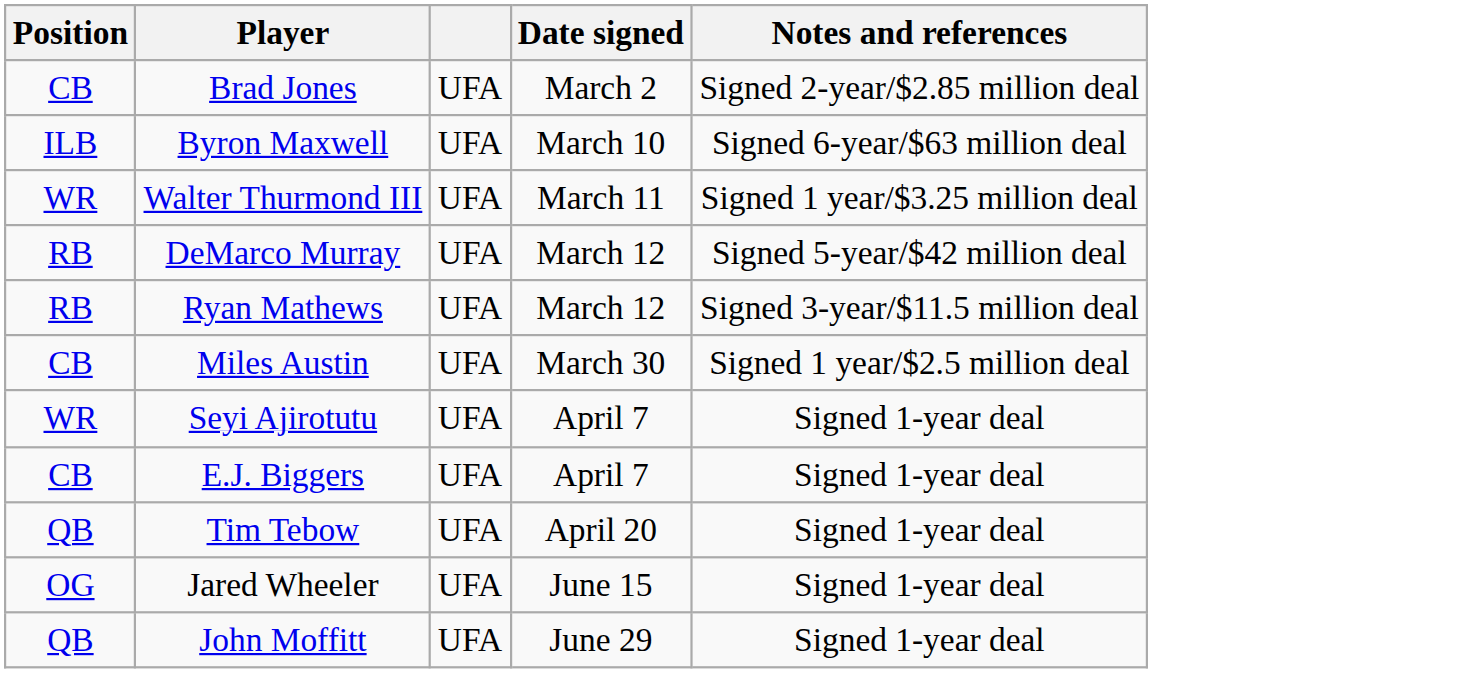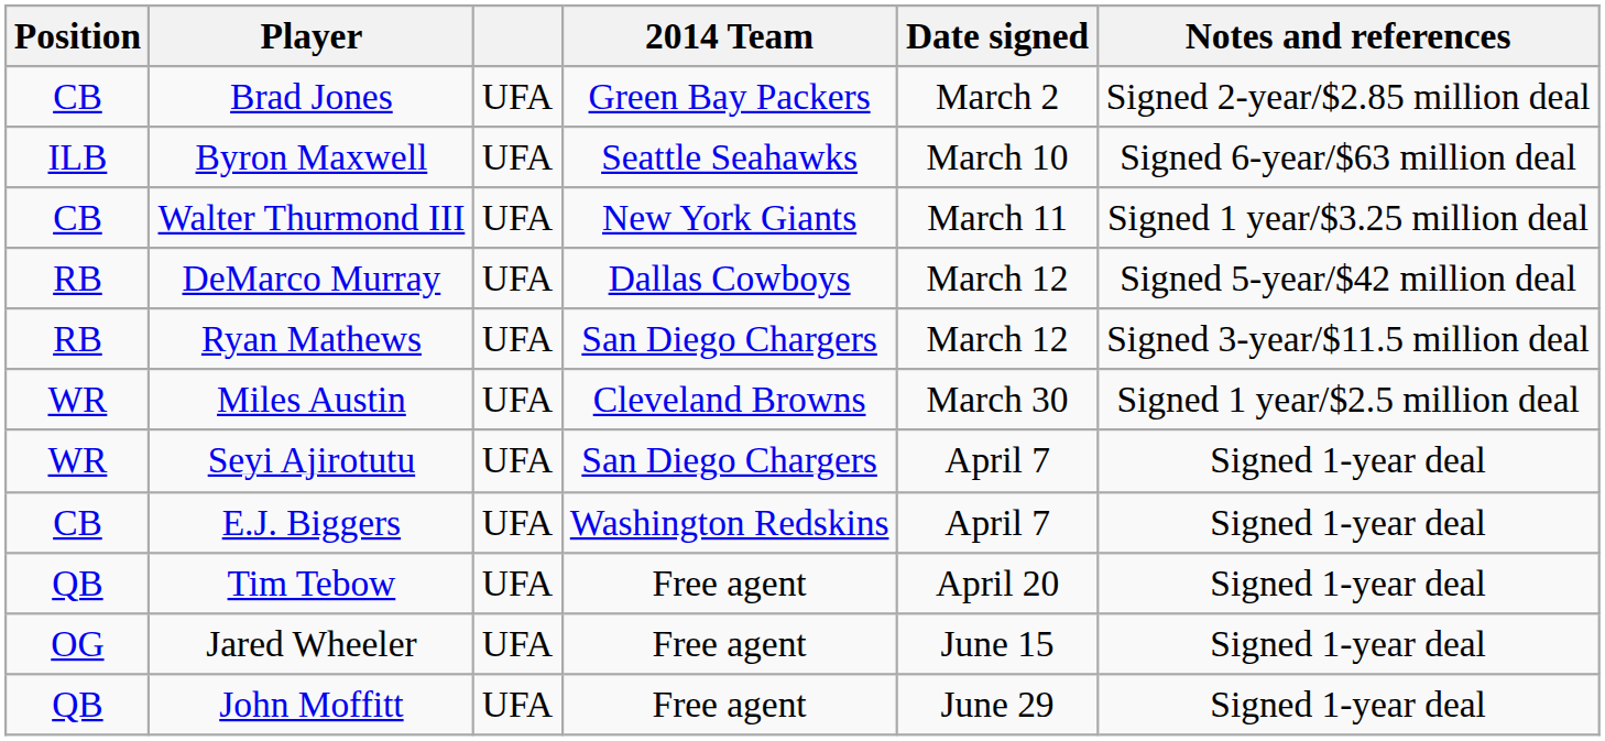+ column: 2014 Team | Green Bay Packers | Seattle Seahawks | New York Giants | Dallas Cowboys | San Diego Chargers | Cleveland Browns | San Diego Chargers | Washington Redskins | Free agent | Free agent | Free agent
Walter Thurmond III | Position: WR -> CB
Miles Austin | Position: CB -> WR
